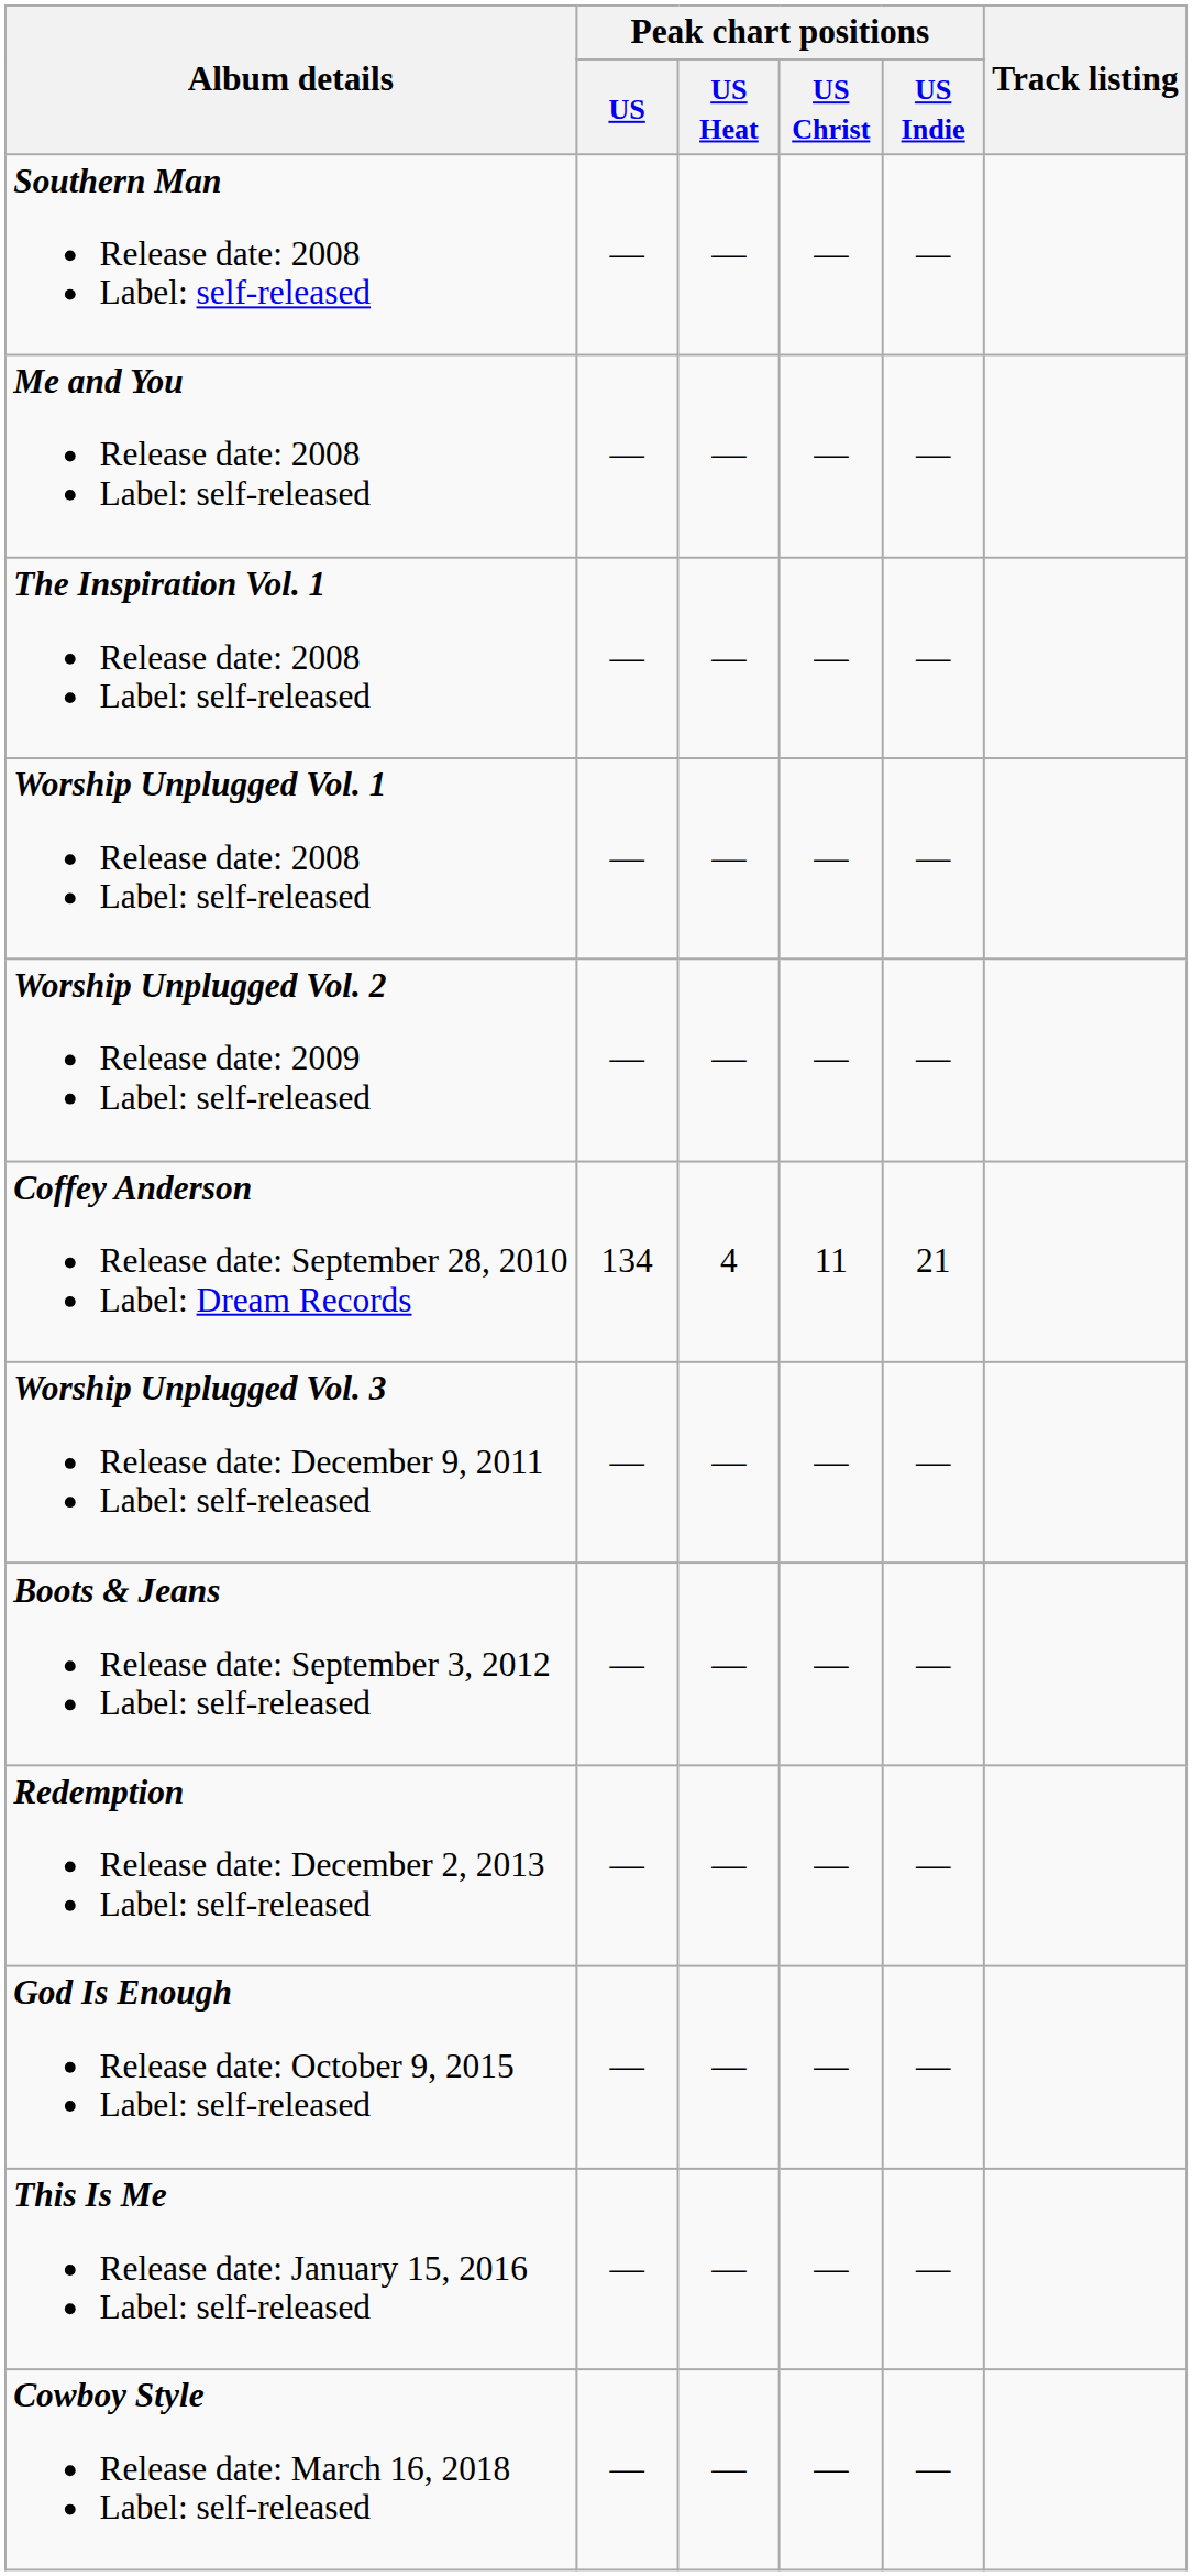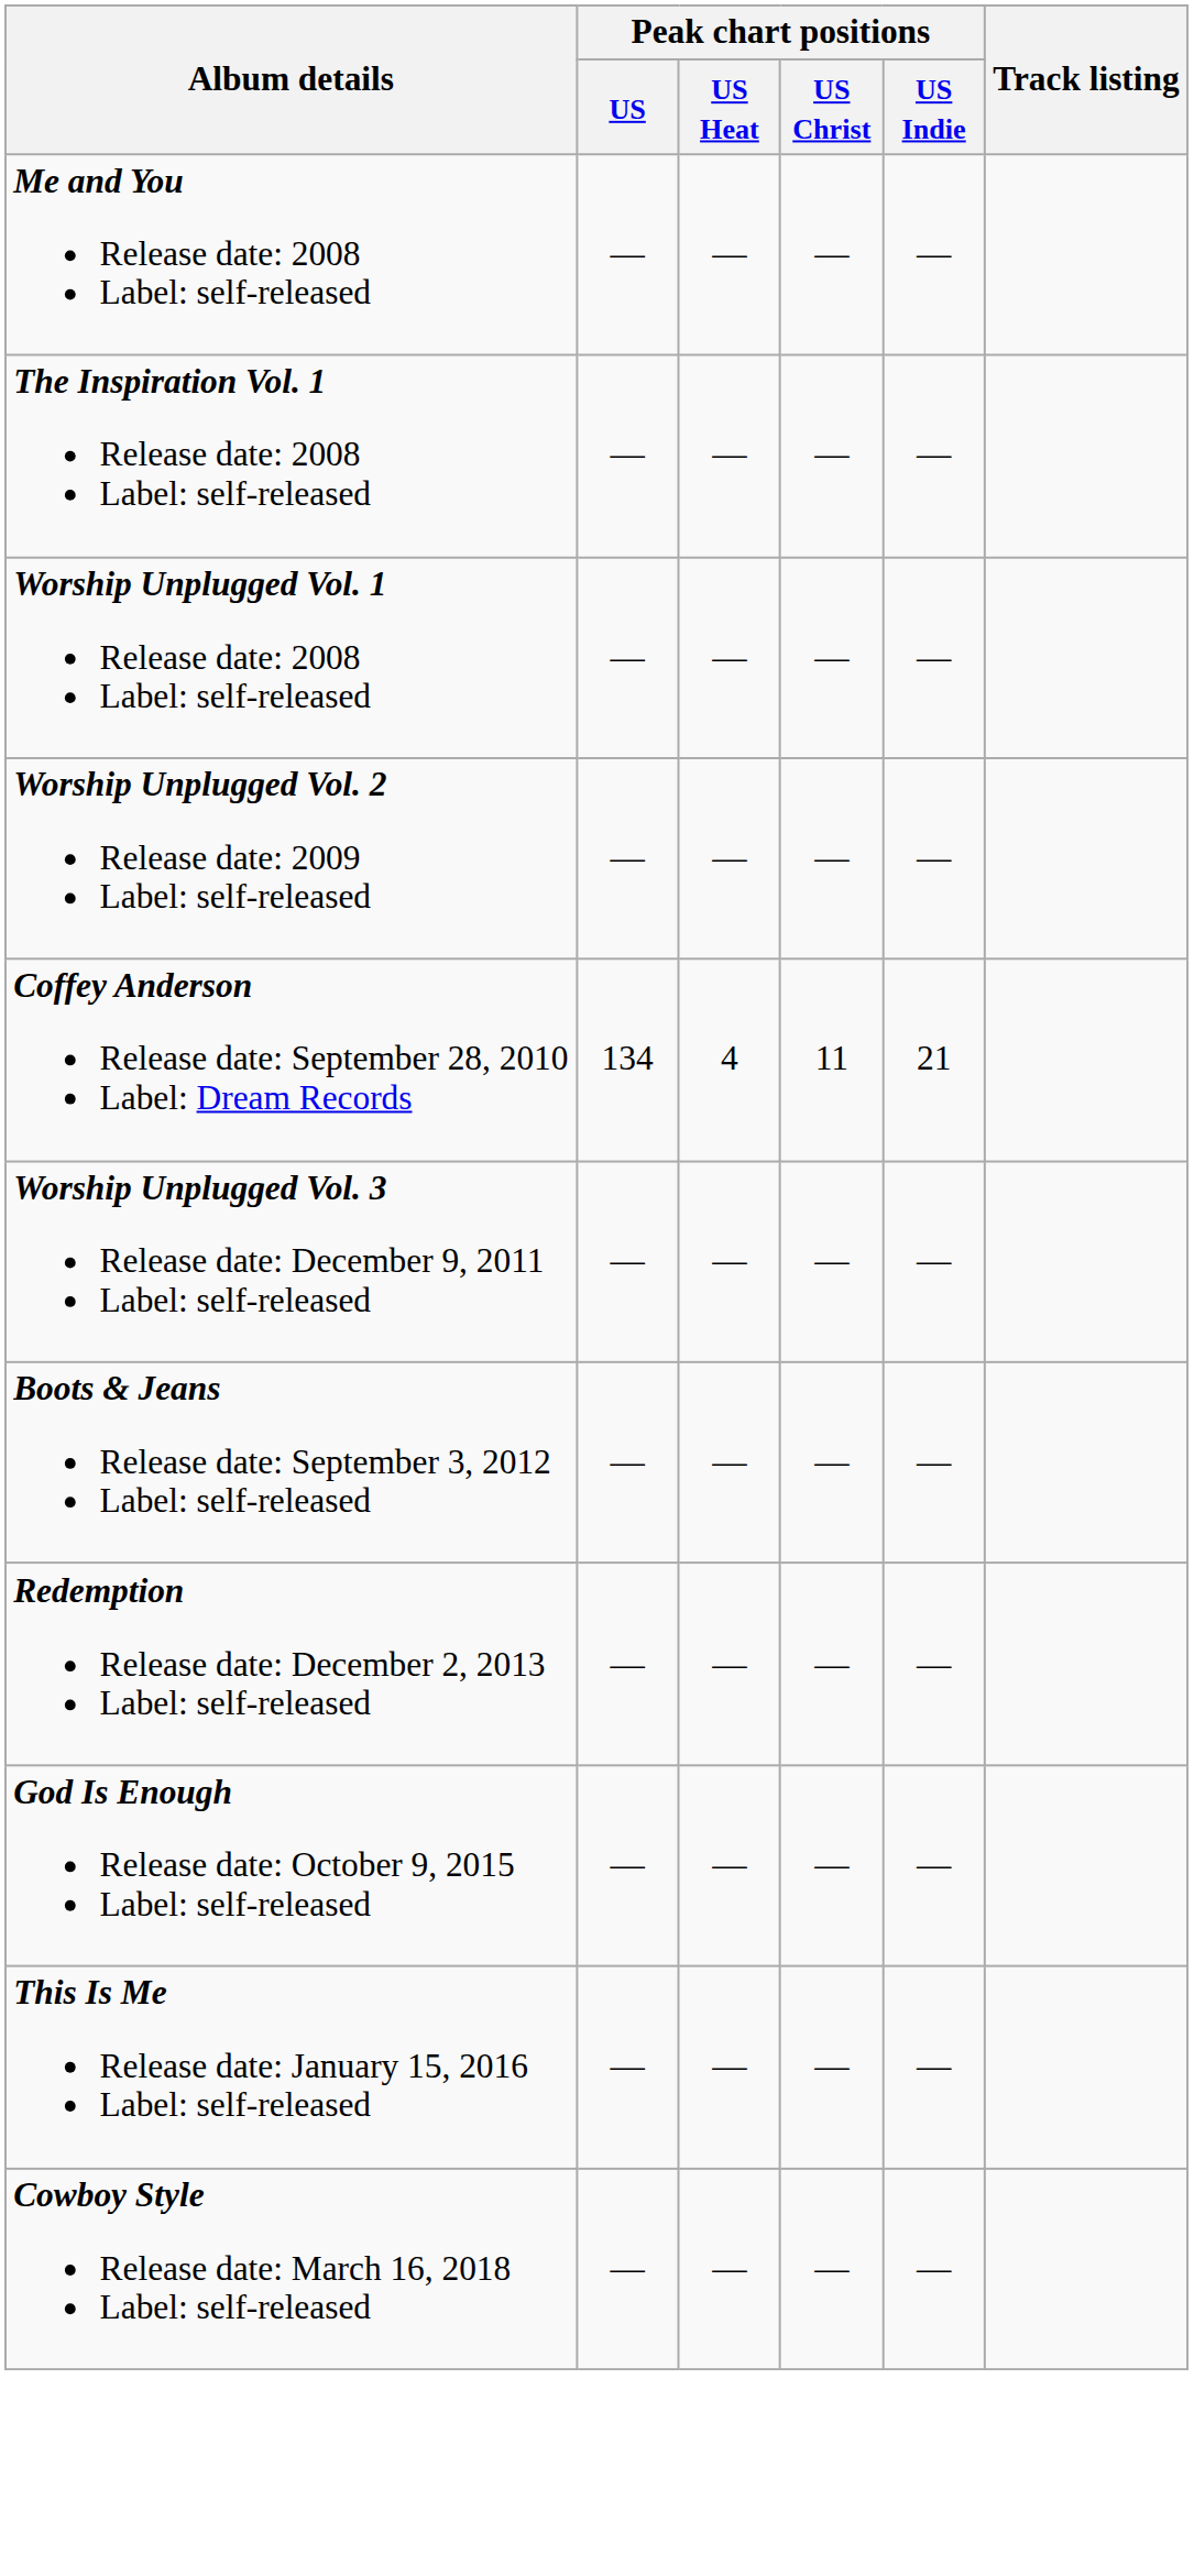- row: Southern Man Release date: 2008 Label: self-released | — | — | — | —
